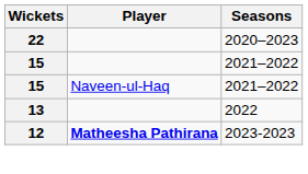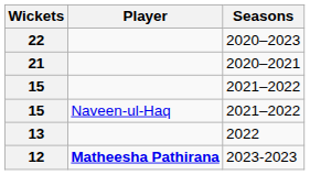+ row: 21 | 2020–2021
